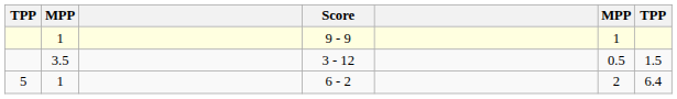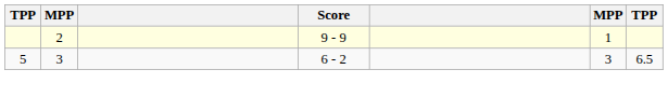9 - 9 | column 2: 1 -> 2
- row: 3.5 | 3 - 12 | 0.5 | 1.5
6 - 2 | column 2: 1 -> 3
6 - 2 | column 6: 2 -> 3
6 - 2 | column 7: 6.4 -> 6.5
